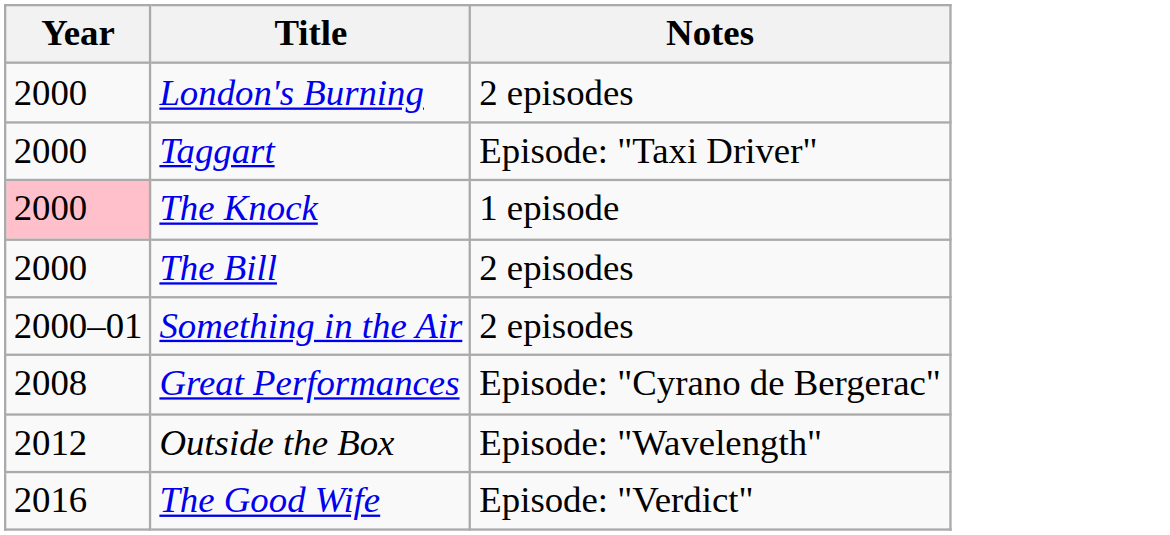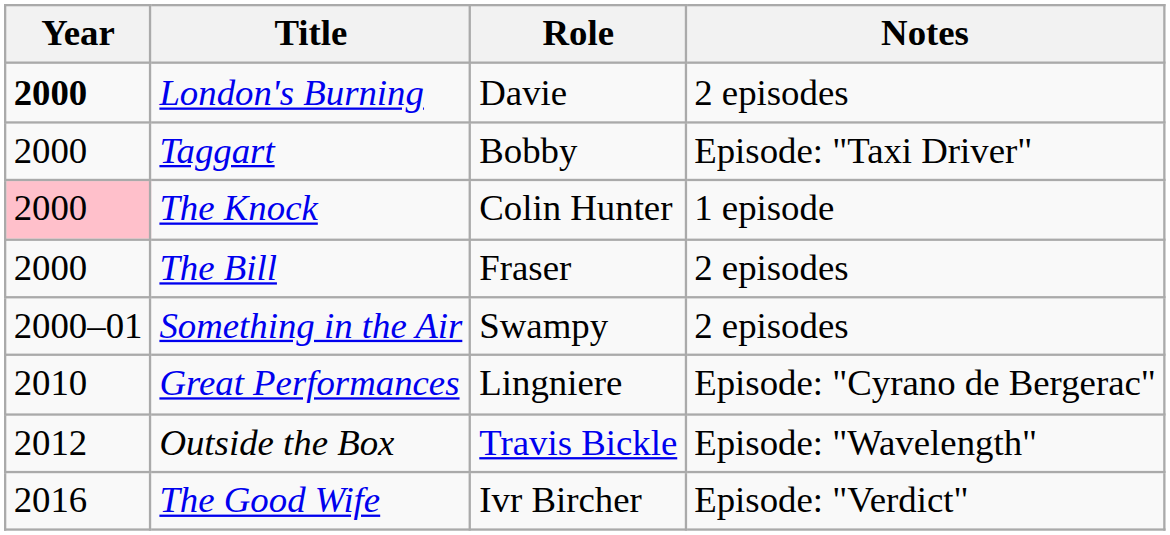+ column: Role | Davie | Bobby | Colin Hunter | Fraser | Swampy | Lingniere | Travis Bickle | Ivr Bircher
London's Burning | Year: normal -> bold
Great Performances | Year: 2008 -> 2010
